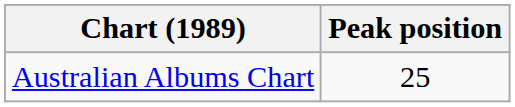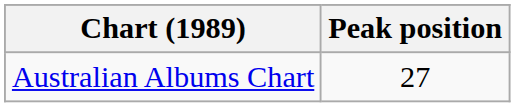Australian Albums Chart | Peak position: 25 -> 27
